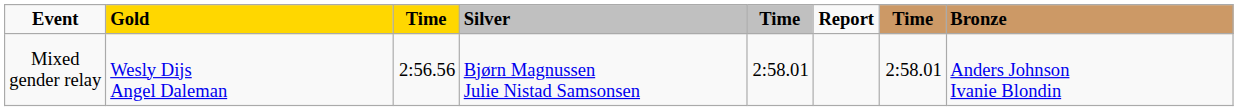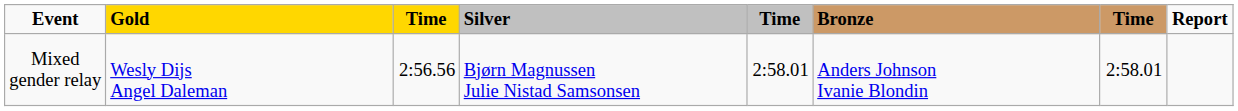columns swapped: Bronze <-> Report
